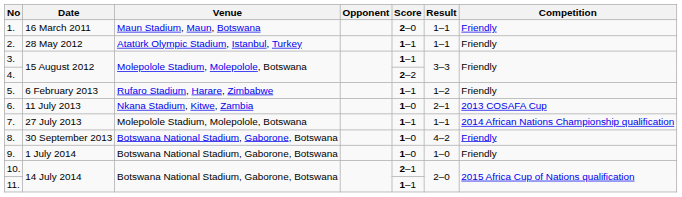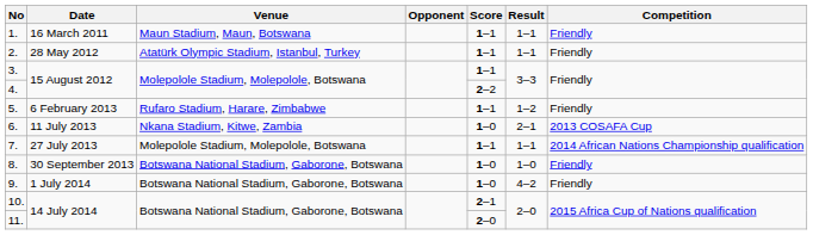1. | Score: 2–0 -> 1–1
8. | Result: 4–2 -> 1–0
9. | Result: 1–0 -> 4–2
11. | Score: 1–1 -> 2–0
